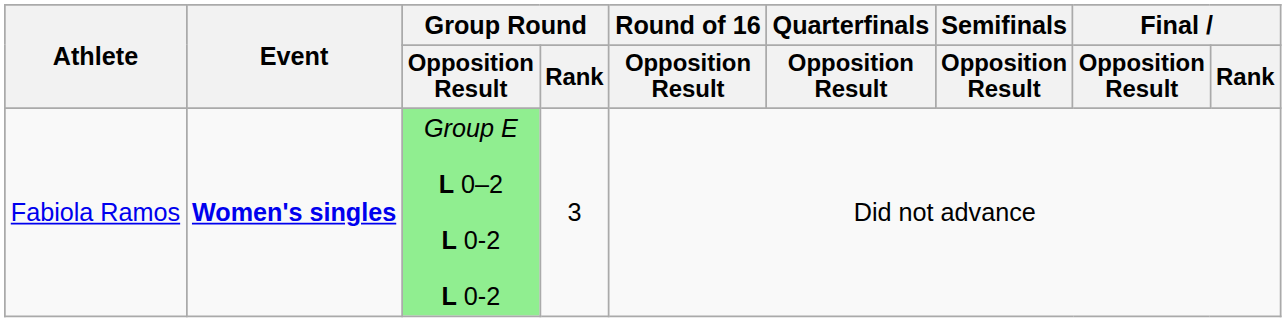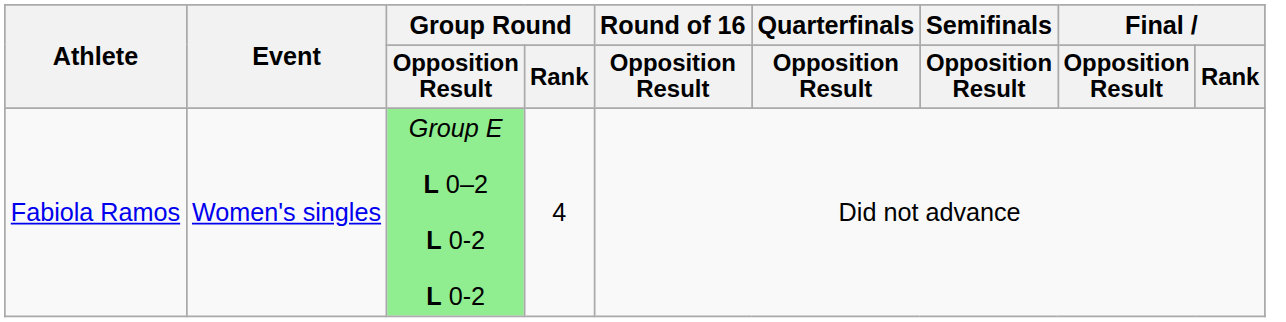Fabiola Ramos | Event: bold -> normal
Fabiola Ramos | Group Round / Rank: 3 -> 4
